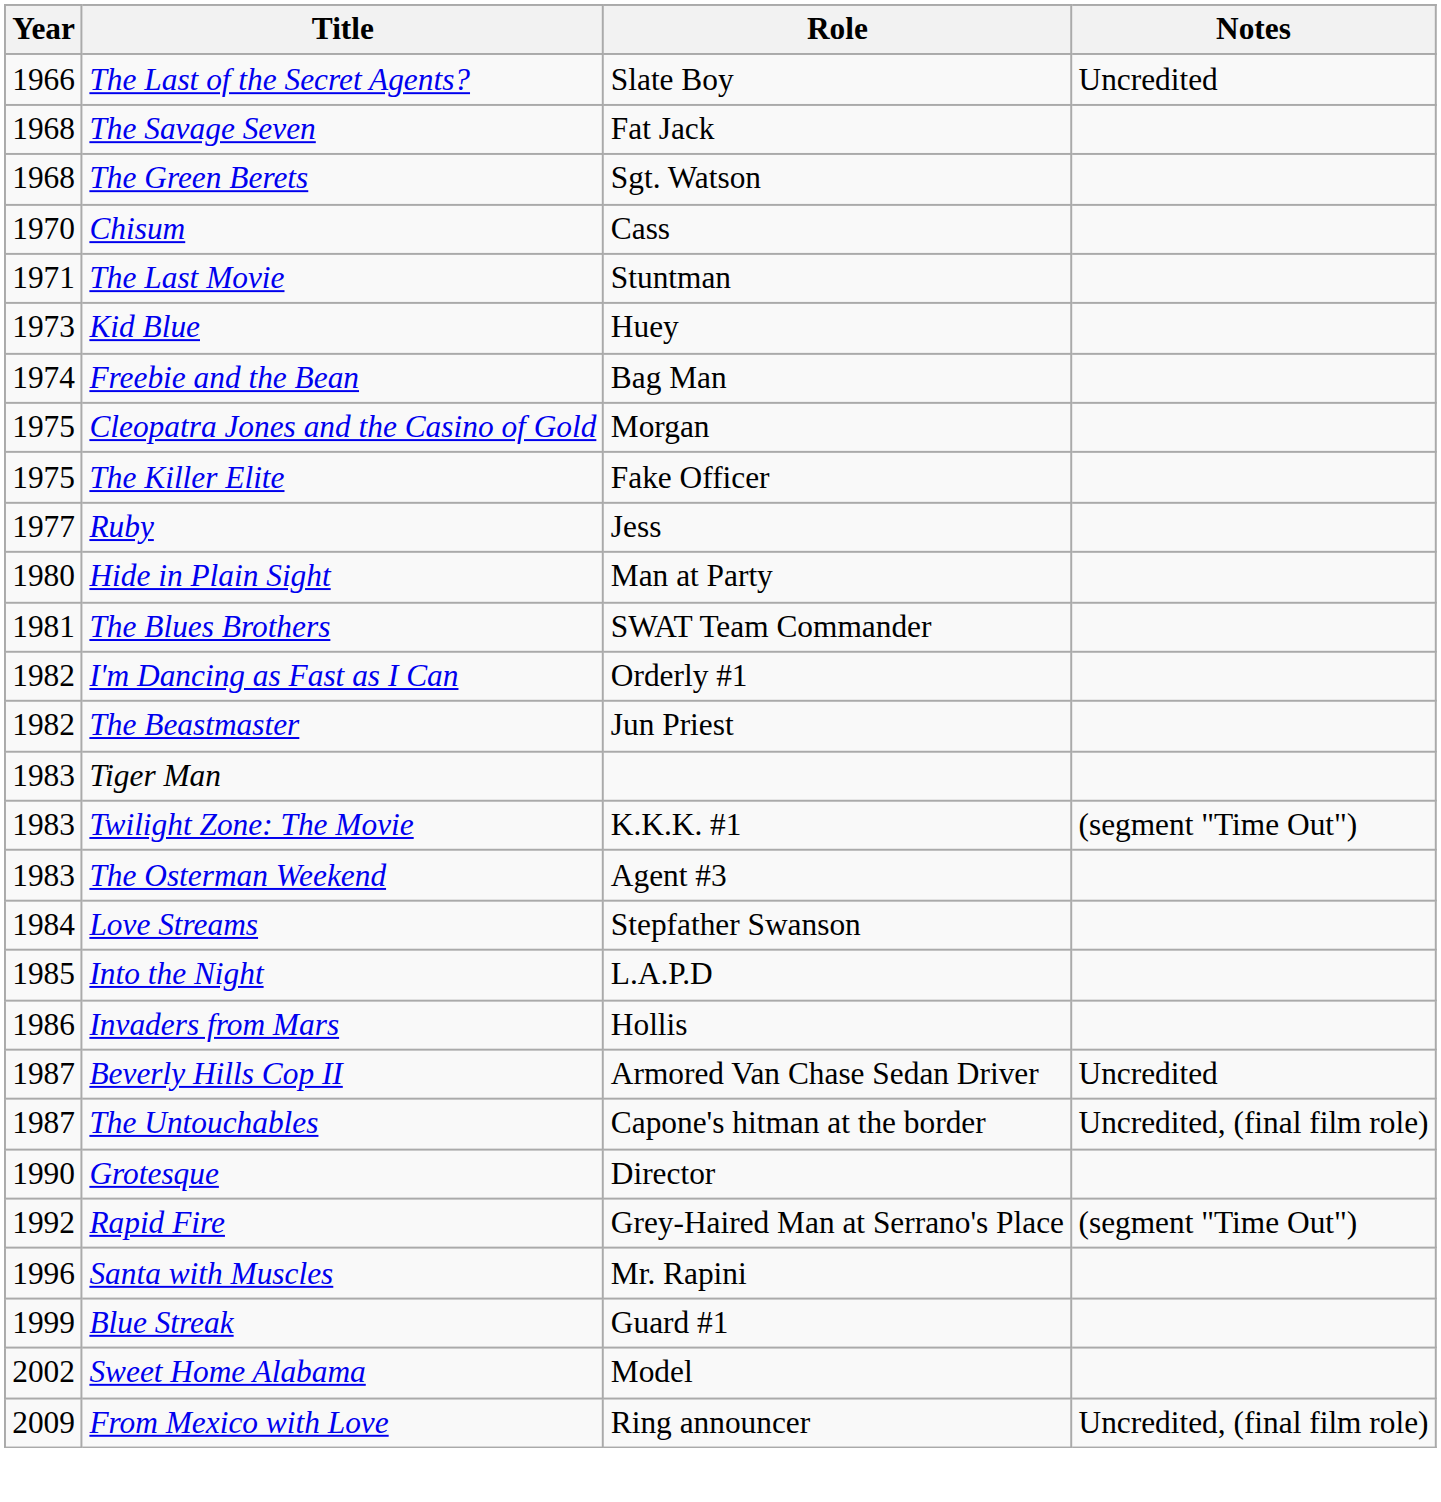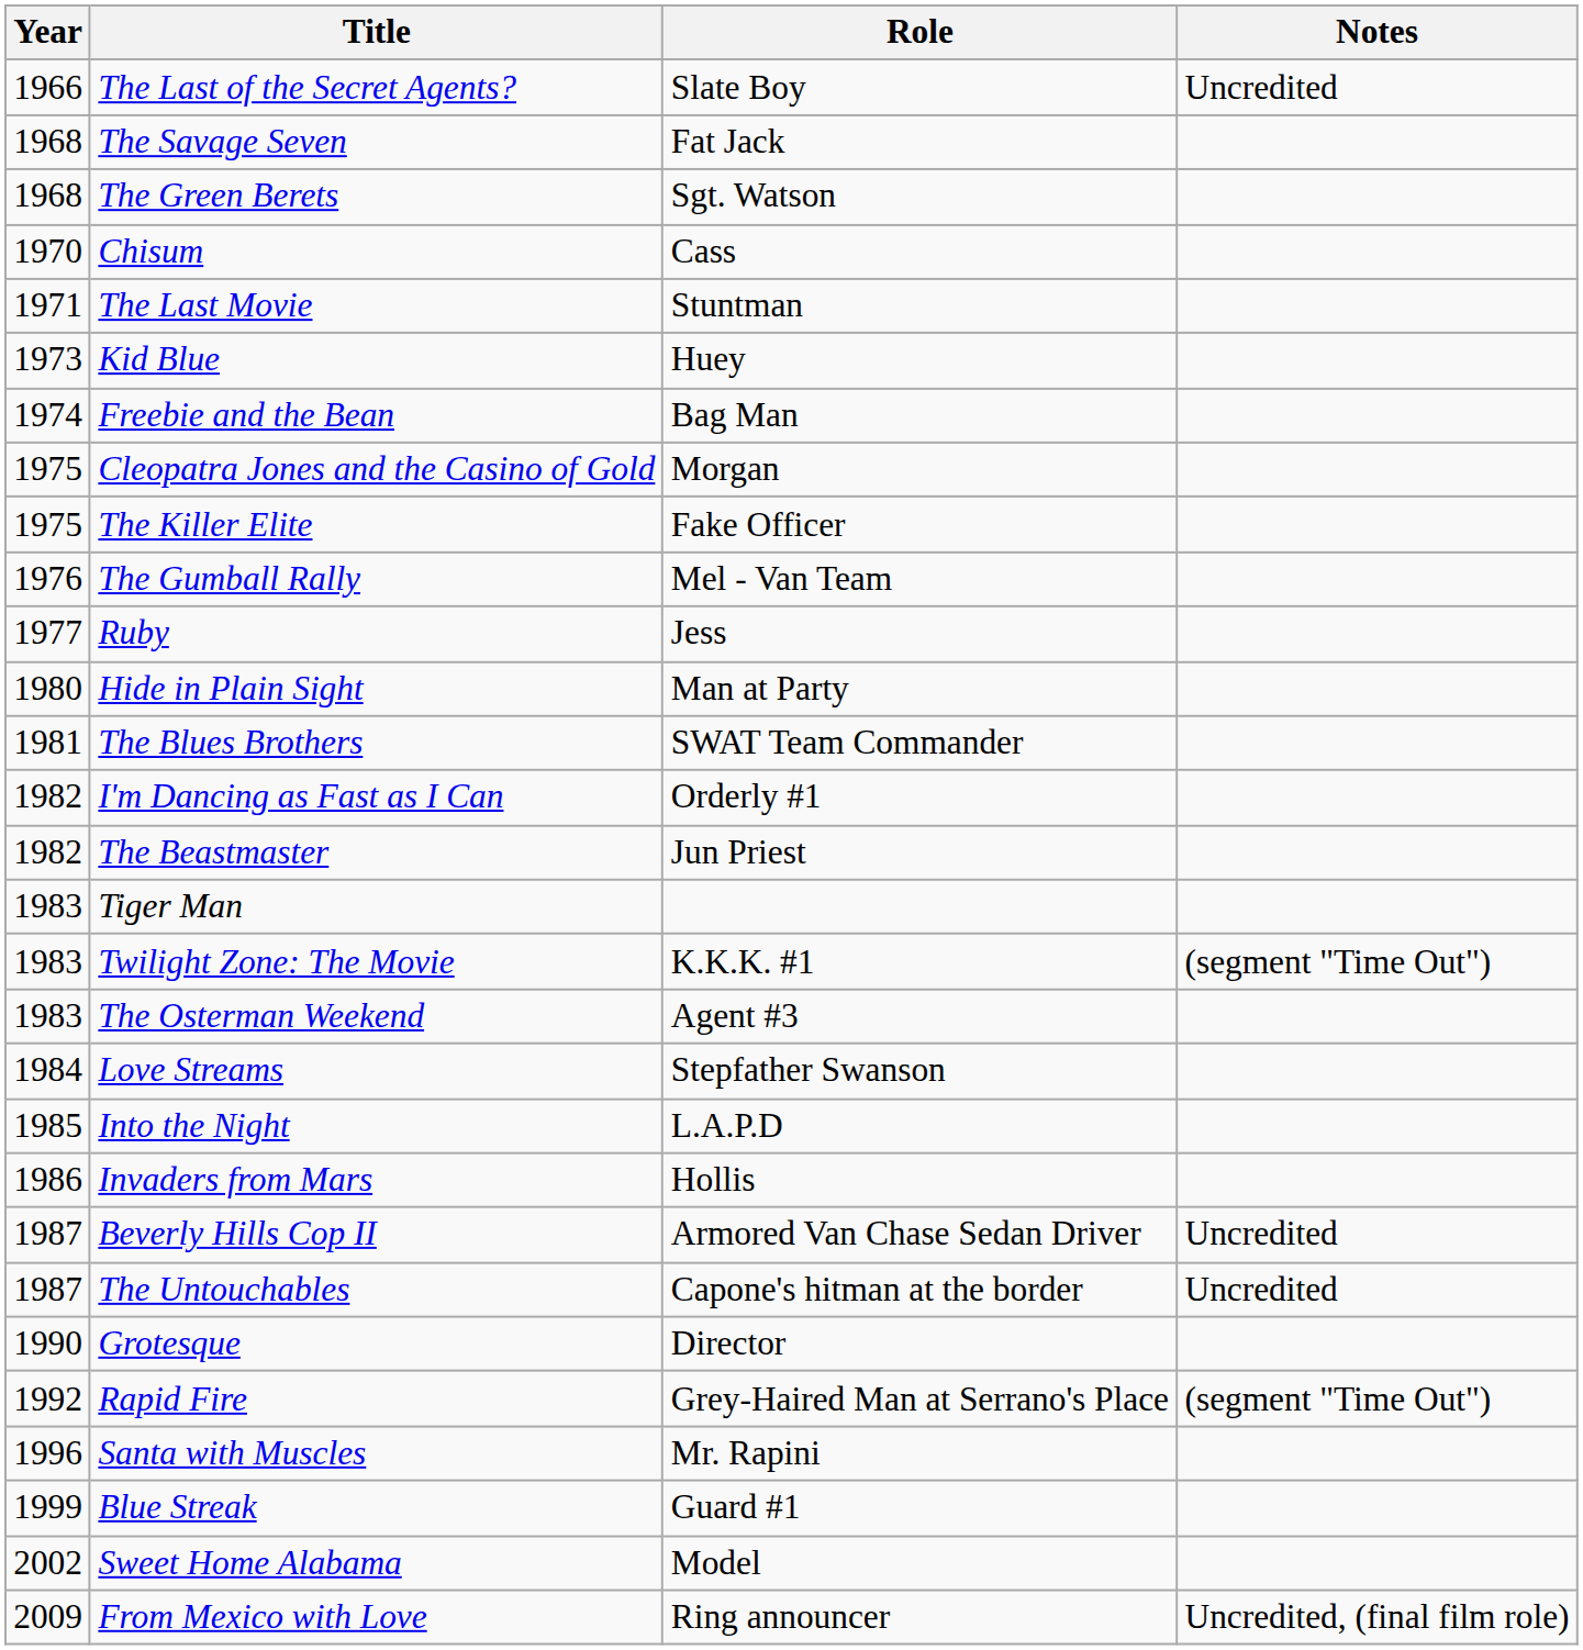+ row: 1976 | The Gumball Rally | Mel - Van Team
The Untouchables | Notes: Uncredited, (final film role) -> Uncredited
